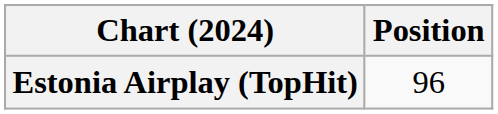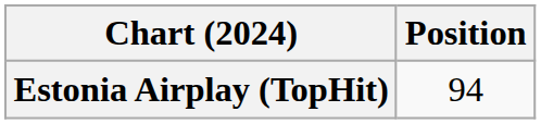Estonia Airplay (TopHit) | Position: 96 -> 94
